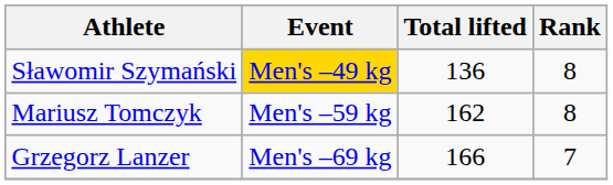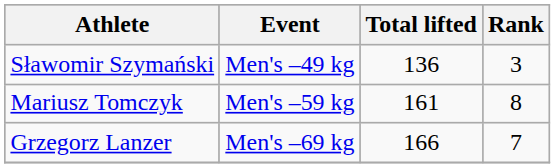Sławomir Szymański | Event: gold background -> no background
Sławomir Szymański | Rank: 8 -> 3
Mariusz Tomczyk | Total lifted: 162 -> 161
